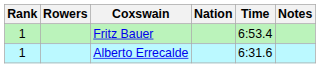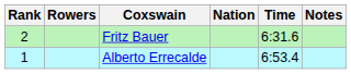Fritz Bauer | Rank: 1 -> 2
Fritz Bauer | Time: 6:53.4 -> 6:31.6
Alberto Errecalde | Time: 6:31.6 -> 6:53.4
